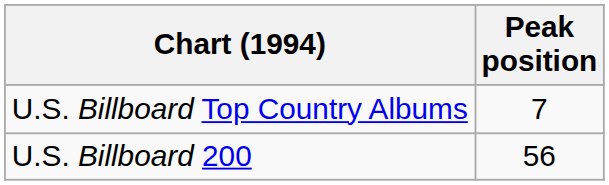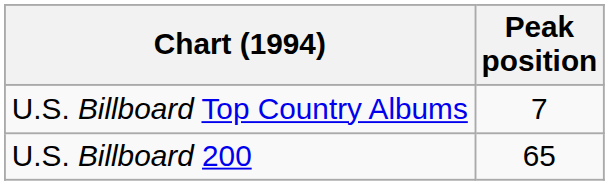U.S. Billboard 200 | Peak position: 56 -> 65
